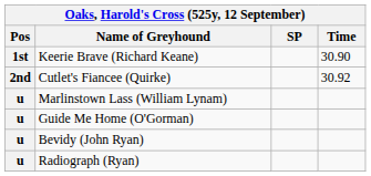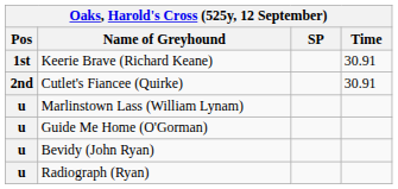Keerie Brave (Richard Keane) | Time: 30.90 -> 30.91
Cutlet's Fiancee (Quirke) | Time: 30.92 -> 30.91
